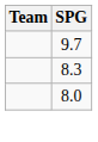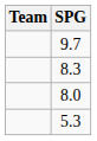+ row: 5.3
